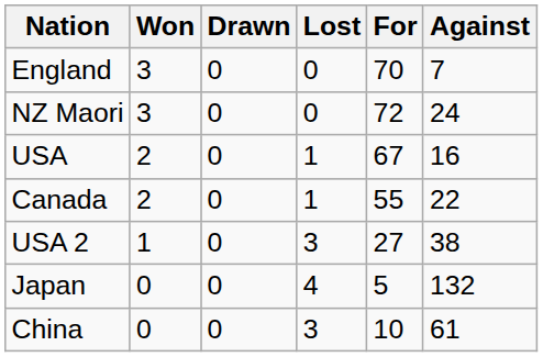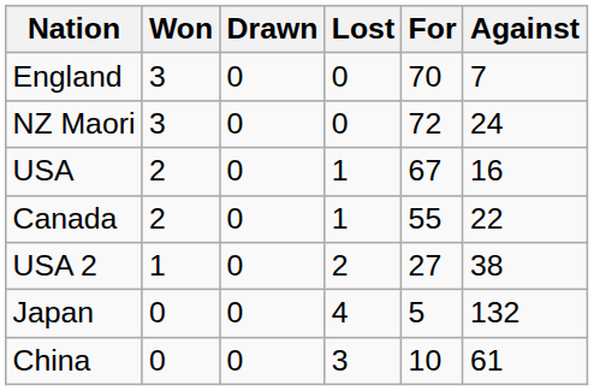USA 2 | Lost: 3 -> 2
